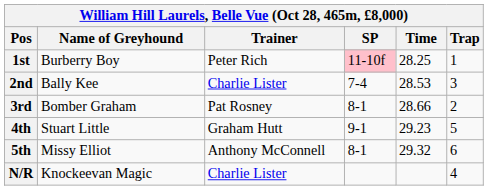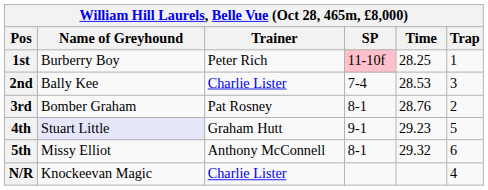3rd | Time: 28.66 -> 28.76
4th | Name of Greyhound: no background -> lavender background
